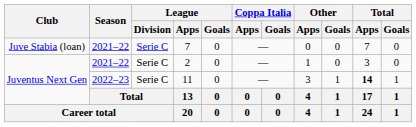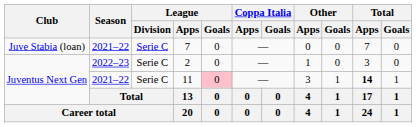2 | Season: 2021–22 -> 2022–23
11 | Season: 2022–23 -> 2021–22
11 | League / Goals: no background -> pink background
